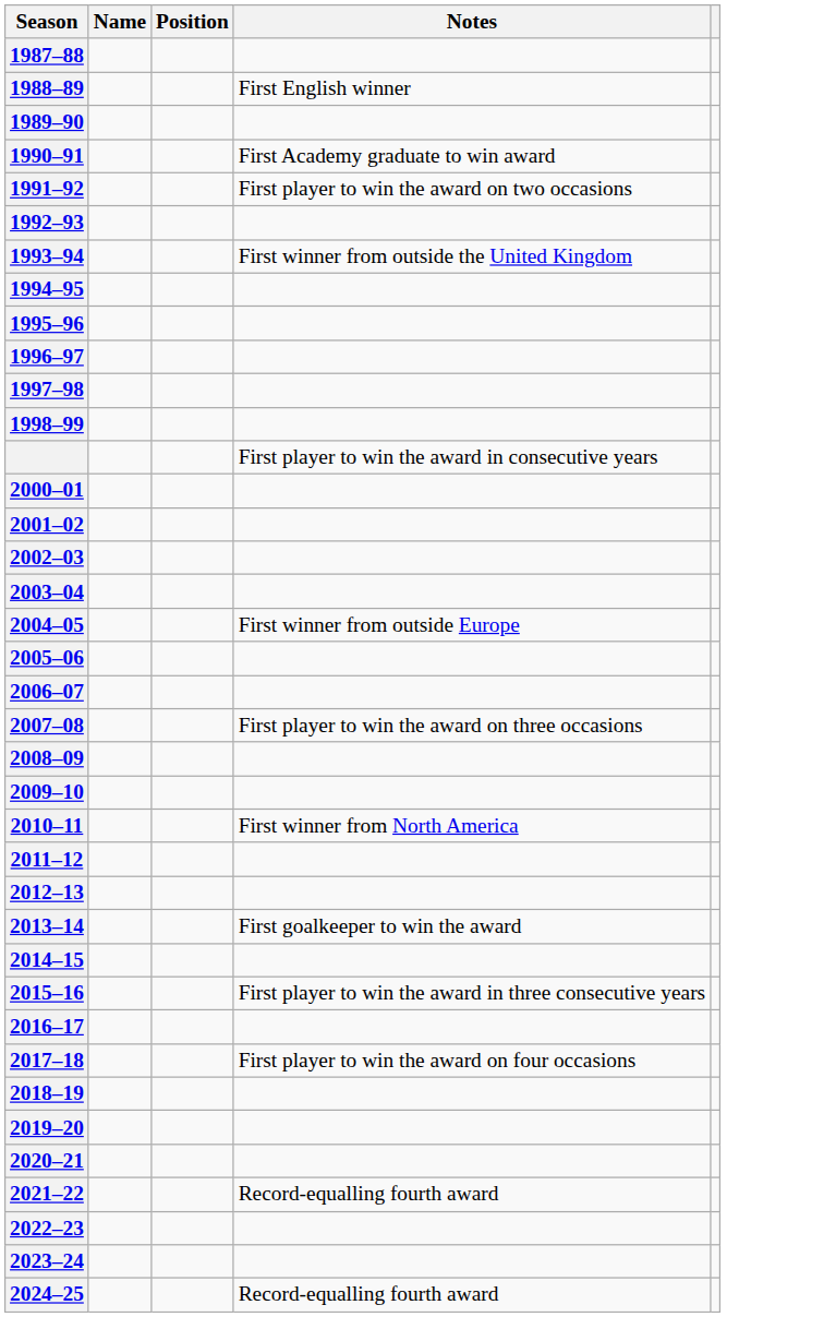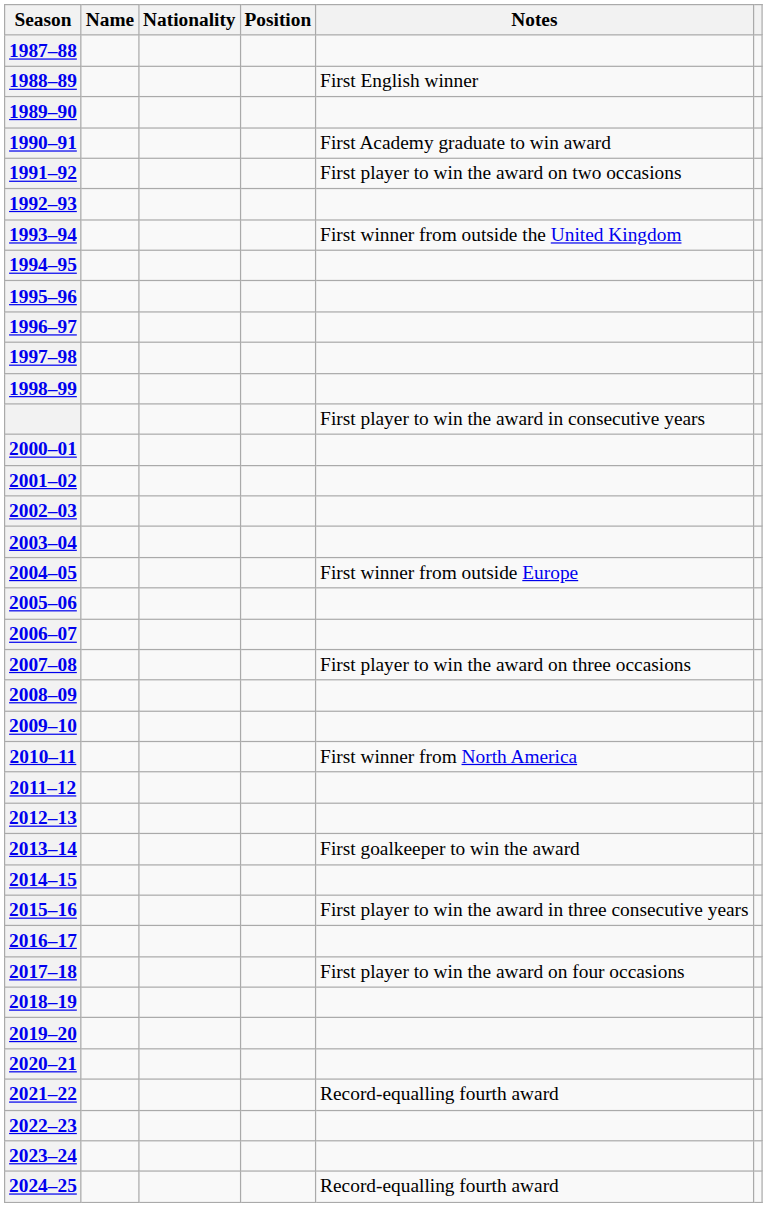+ column: Nationality
